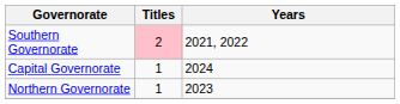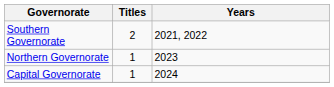Southern Governorate | Titles: pink background -> no background
rows swapped: Northern Governorate <-> Capital Governorate
